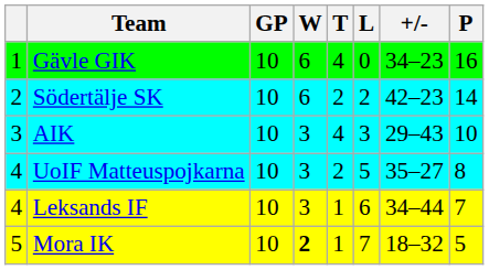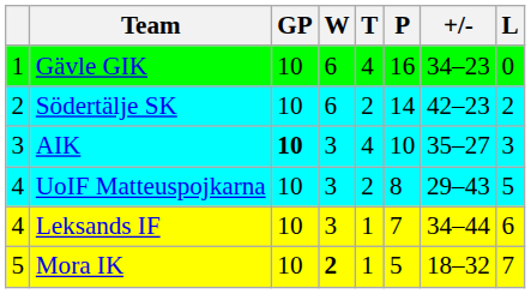columns swapped: L <-> P
AIK | GP: normal -> bold
AIK | +/-: 29–43 -> 35–27
UoIF Matteuspojkarna | +/-: 35–27 -> 29–43
